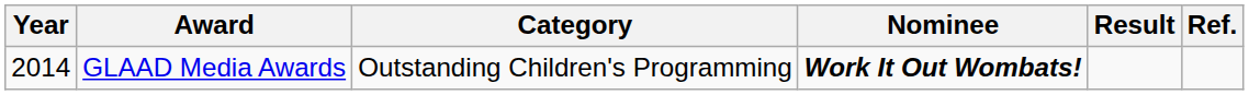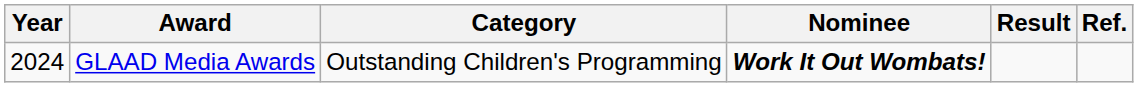GLAAD Media Awards | Year: 2014 -> 2024
